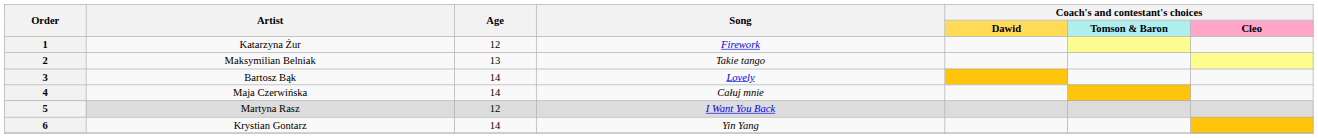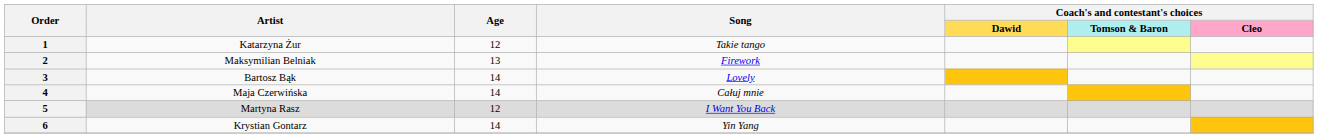1 | Song: Firework -> Takie tango
2 | Song: Takie tango -> Firework
